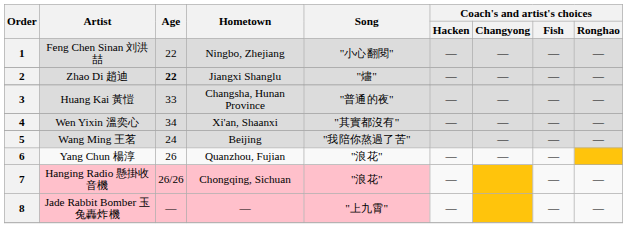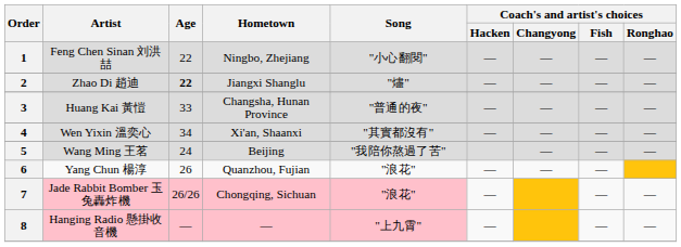7 | Artist: Hanging Radio 懸掛收音機 -> Jade Rabbit Bomber 玉兔轟炸機
8 | Artist: Jade Rabbit Bomber 玉兔轟炸機 -> Hanging Radio 懸掛收音機
